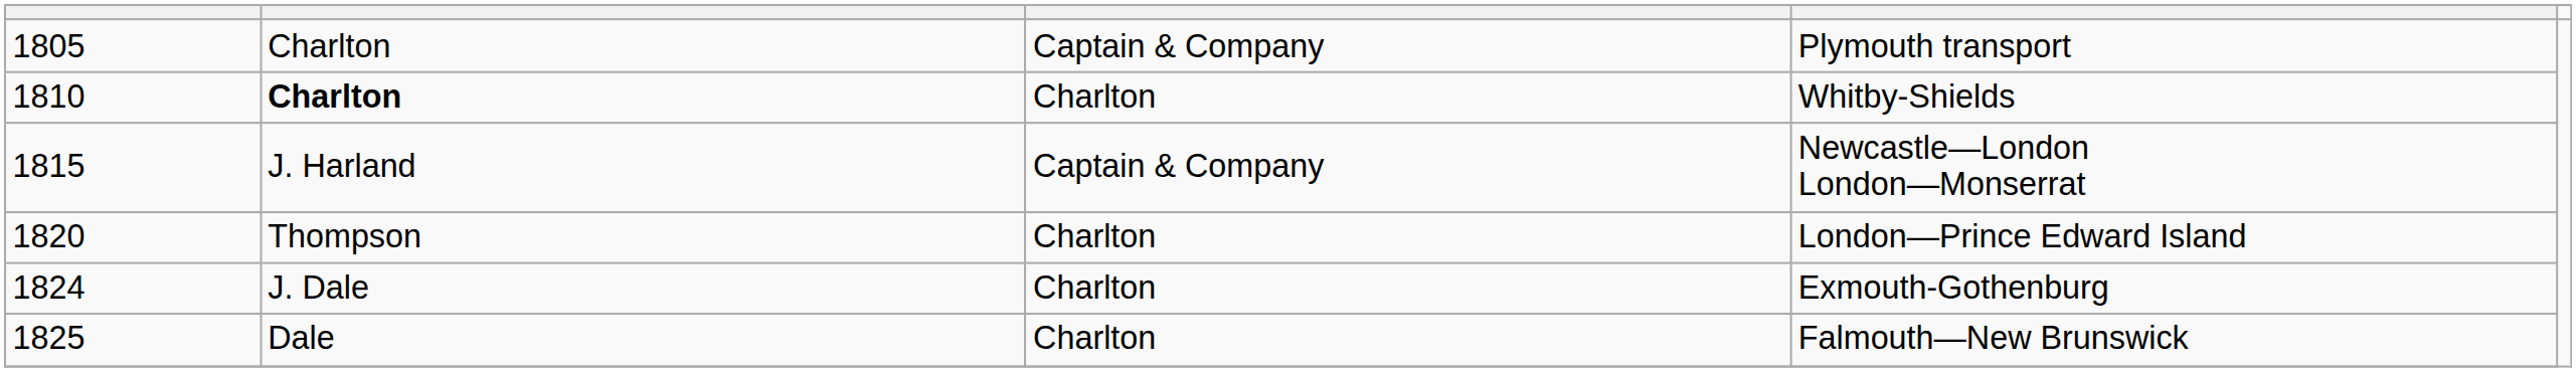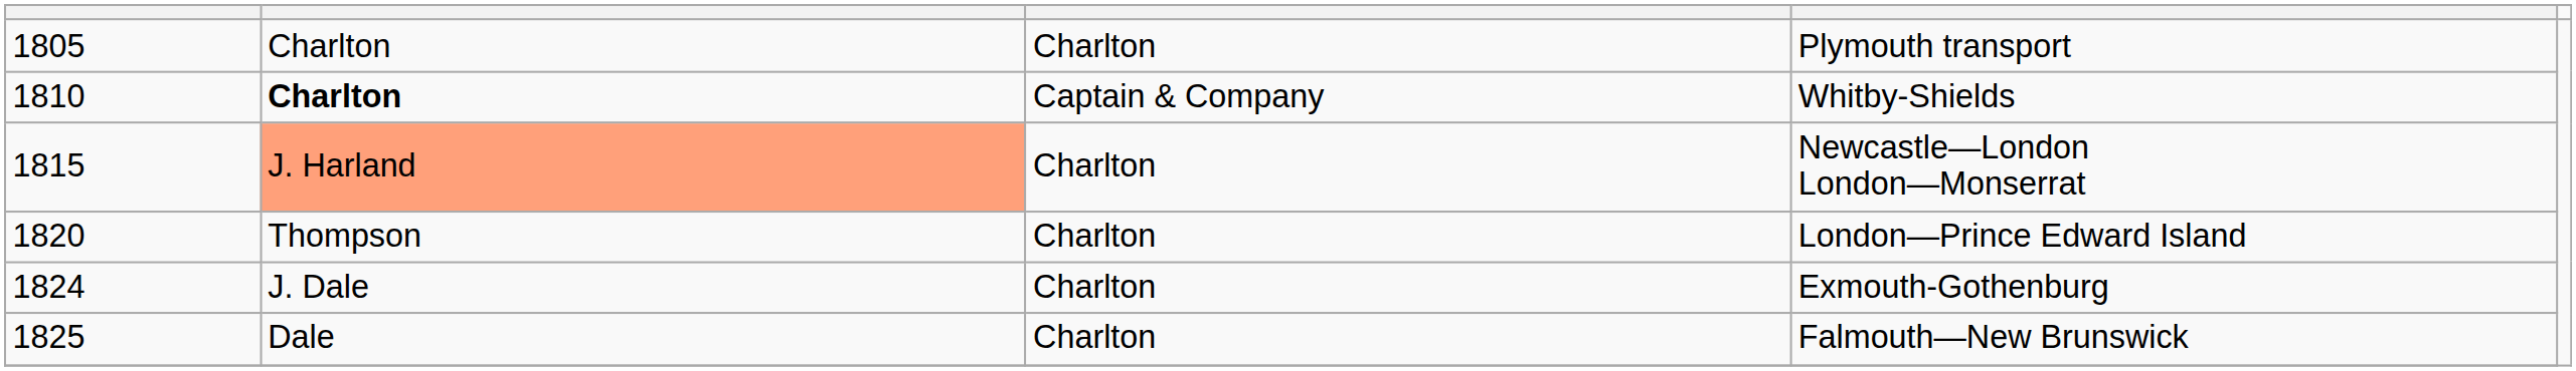Plymouth transport | column 3: Captain & Company -> Charlton
Whitby-Shields | column 3: Charlton -> Captain & Company
Newcastle—London London—Monserrat | column 2: no background -> lightsalmon background
Newcastle—London London—Monserrat | column 3: Captain & Company -> Charlton
